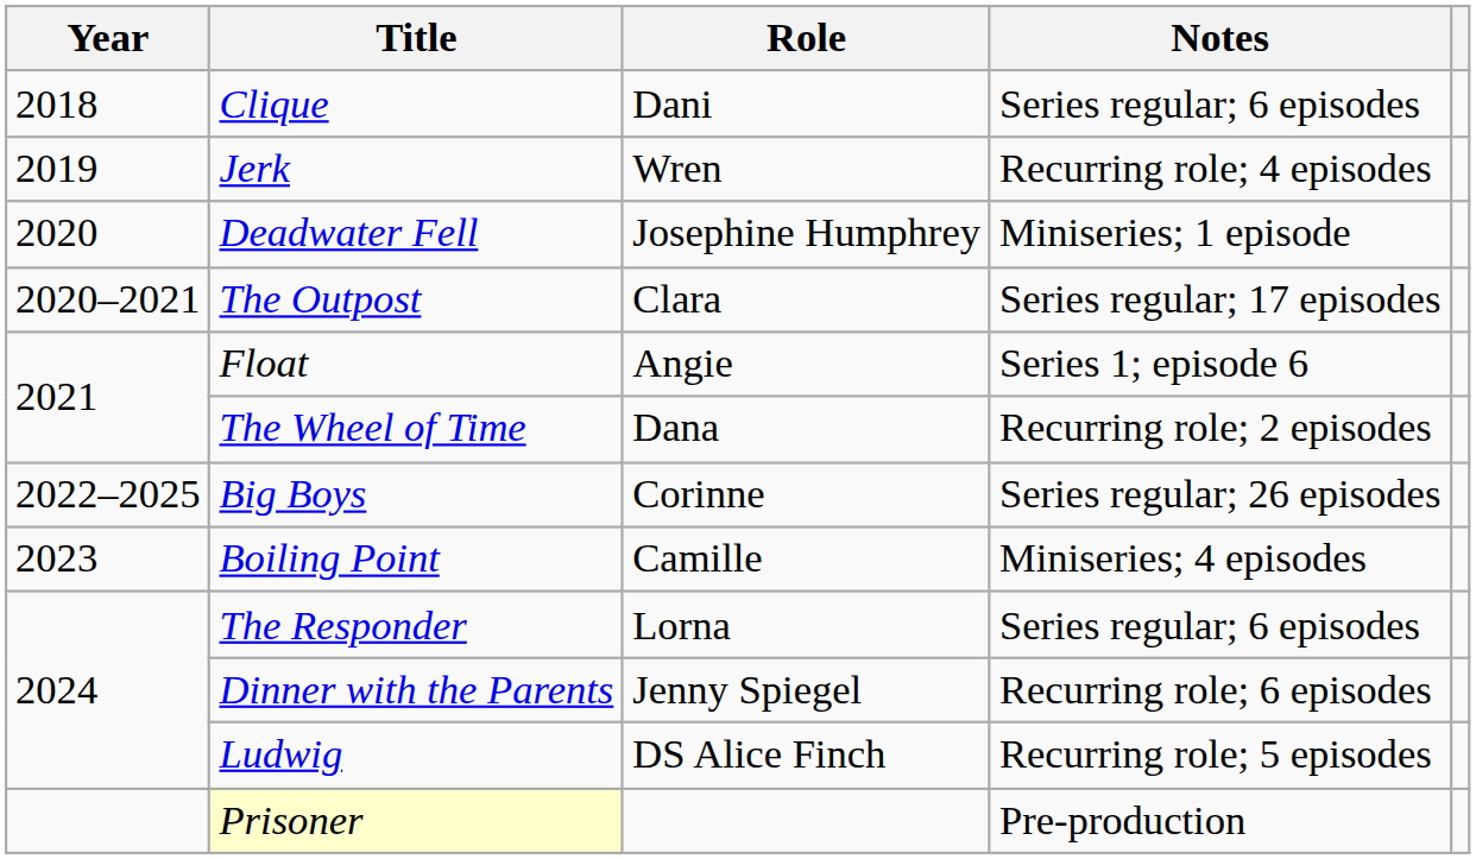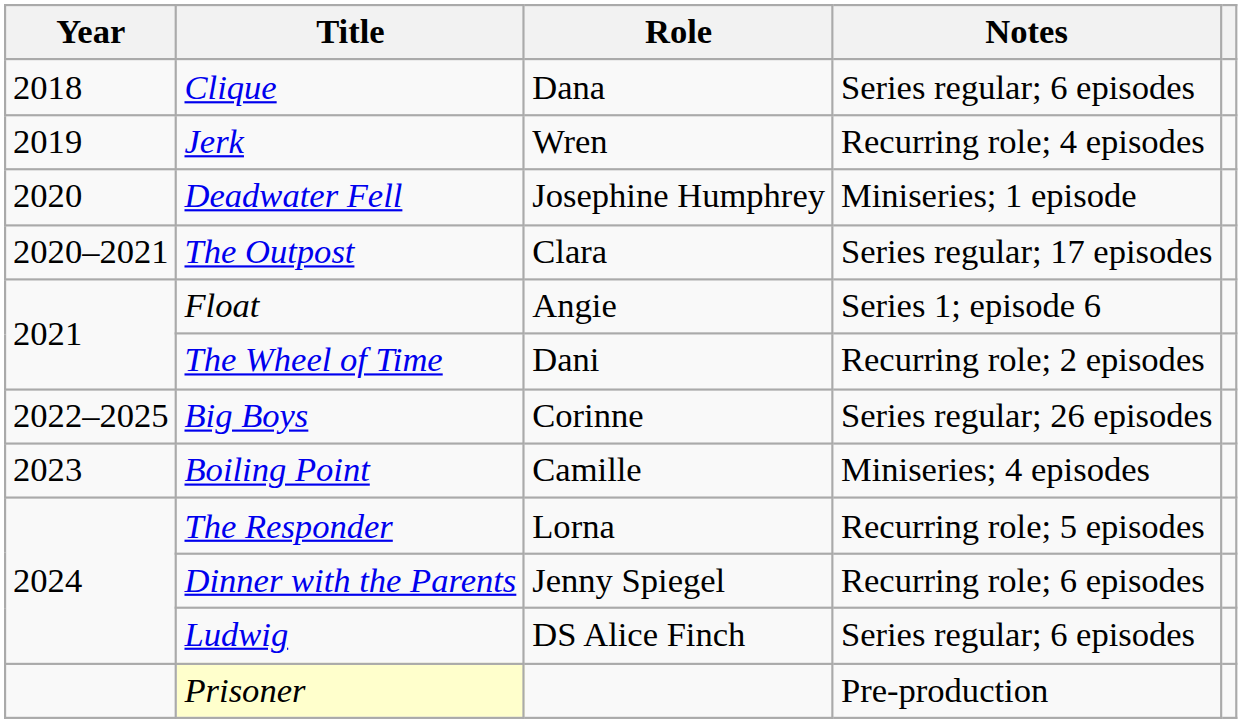Clique | Role: Dani -> Dana
The Wheel of Time | Role: Dana -> Dani
The Responder | Notes: Series regular; 6 episodes -> Recurring role; 5 episodes
Ludwig | Notes: Recurring role; 5 episodes -> Series regular; 6 episodes
